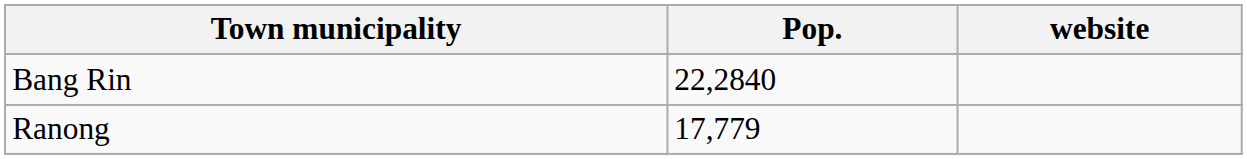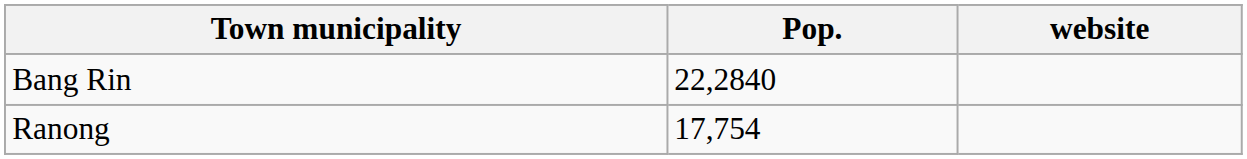Ranong | Pop.: 17,779 -> 17,754
